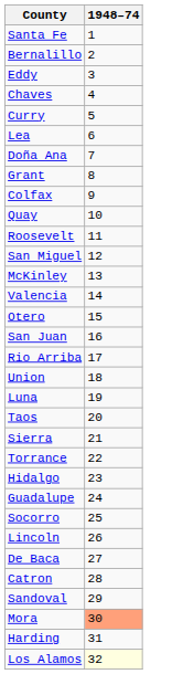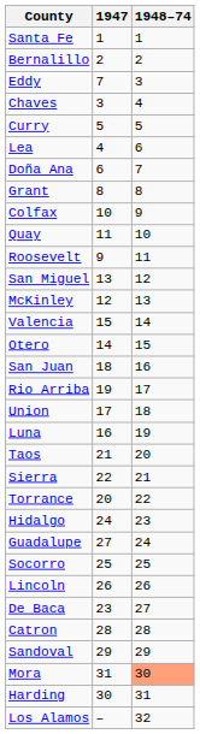+ column: 1947 | 1 | 2 | 7 | 3 | 5 | 4 | 6 | 8 | 10 | 11 | 9 | 13 | 12 | 15 | 14 | 18 | 19 | 17 | 16 | 21 | 22 | 20 | 24 | 27 | 25 | 26 | 23 | 28 | 29 | 31 | 30 | –
Los Alamos | 1948–74: lightyellow background -> no background
